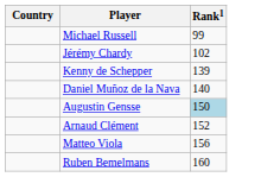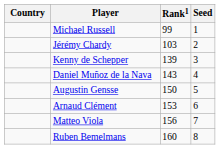+ column: Seed | 1 | 2 | 3 | 4 | 5 | 6 | 7 | 8
Jérémy Chardy | Rank1: 102 -> 103
Daniel Muñoz de la Nava | Rank1: 140 -> 143
Augustin Gensse | Rank1: lightblue background -> no background
Arnaud Clément | Rank1: 152 -> 153
